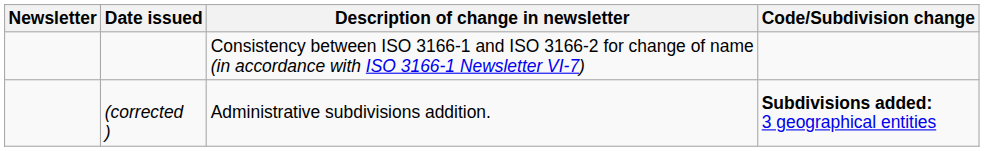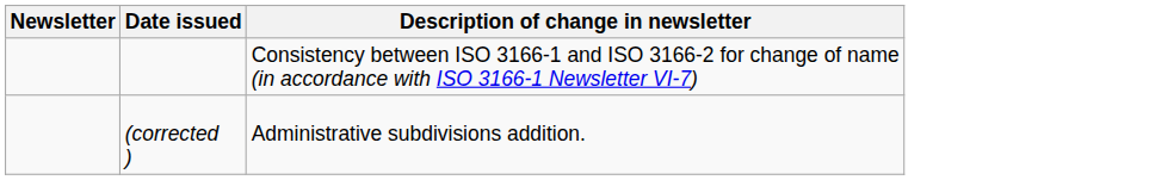- column: Code/Subdivision change | Subdivisions added: 3 geographical entities
